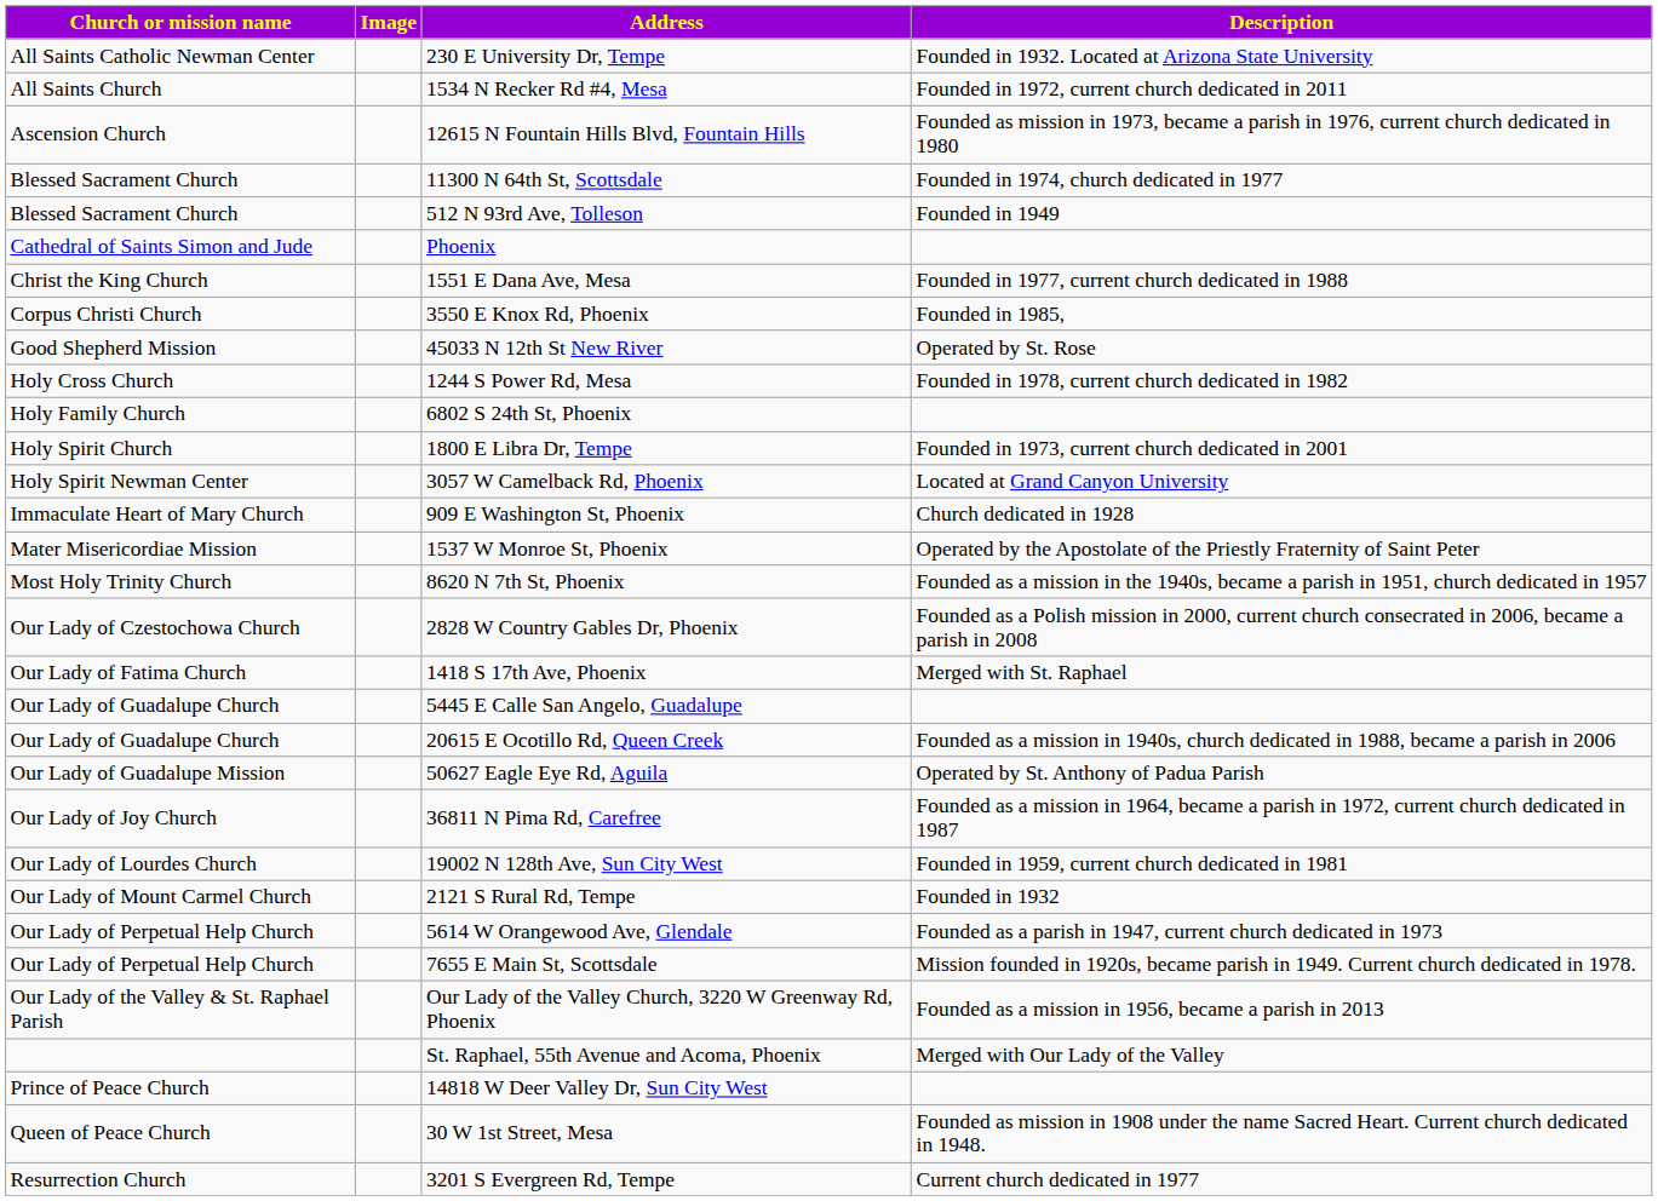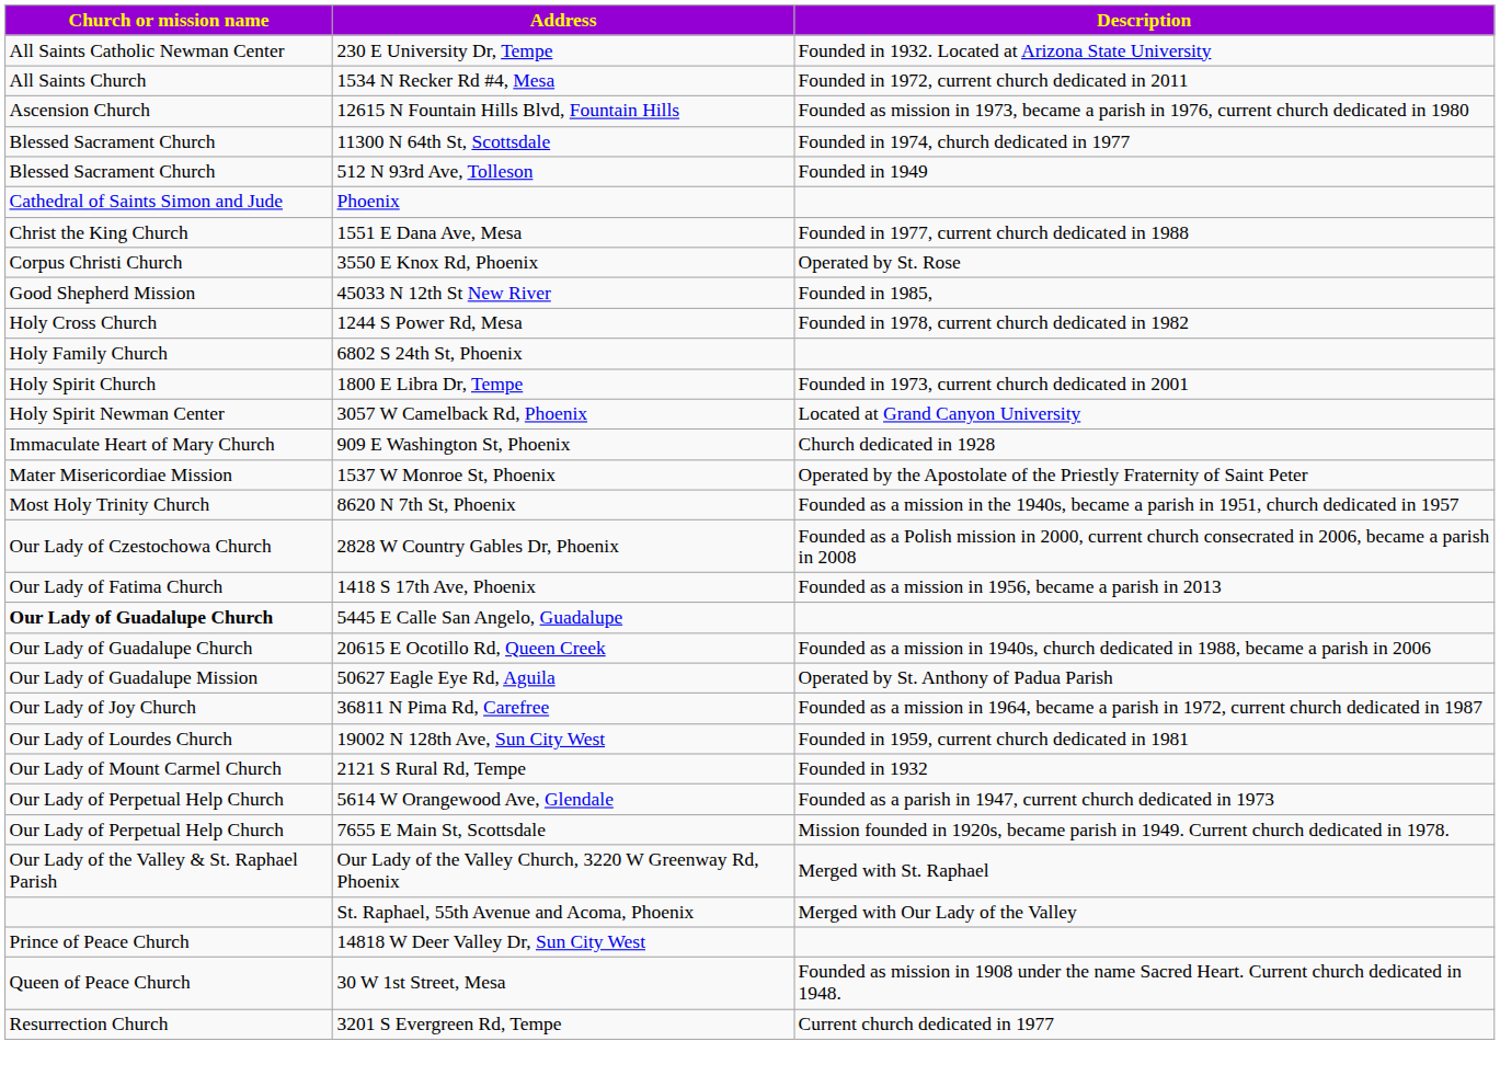- column: Image
3550 E Knox Rd, Phoenix | Description: Founded in 1985, -> Operated by St. Rose
45033 N 12th St New River | Description: Operated by St. Rose -> Founded in 1985,
1418 S 17th Ave, Phoenix | Description: Merged with St. Raphael -> Founded as a mission in 1956, became a parish in 2013
5445 E Calle San Angelo, Guadalupe | Church or mission name: normal -> bold
Our Lady of the Valley Church, 3220 W Greenway Rd, Phoenix | Description: Founded as a mission in 1956, became a parish in 2013 -> Merged with St. Raphael
